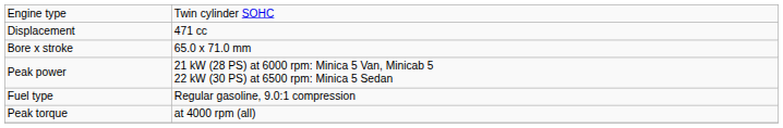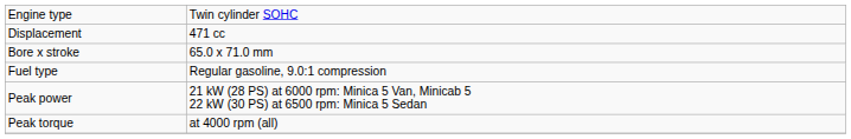rows swapped: Fuel type <-> Peak power
